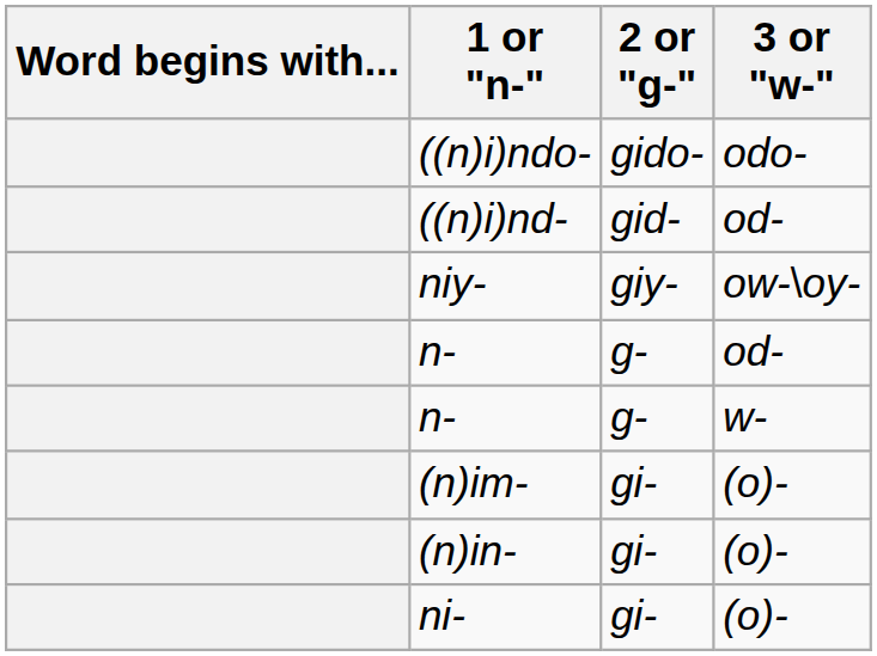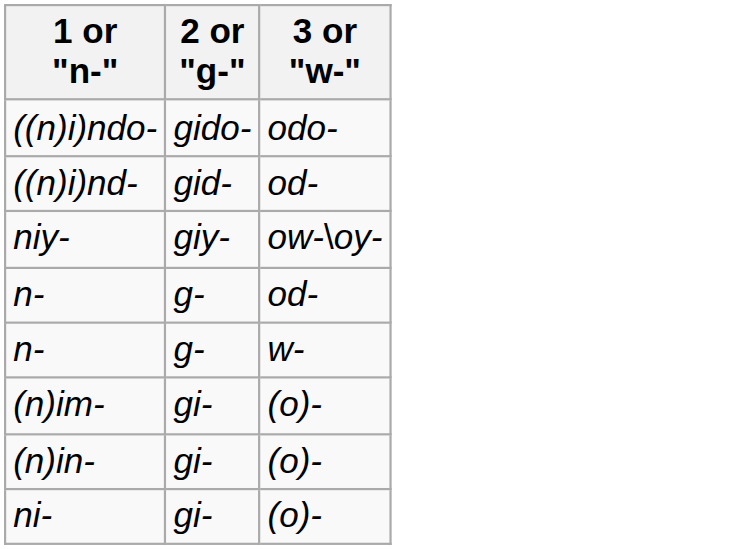- column: Word begins with...
